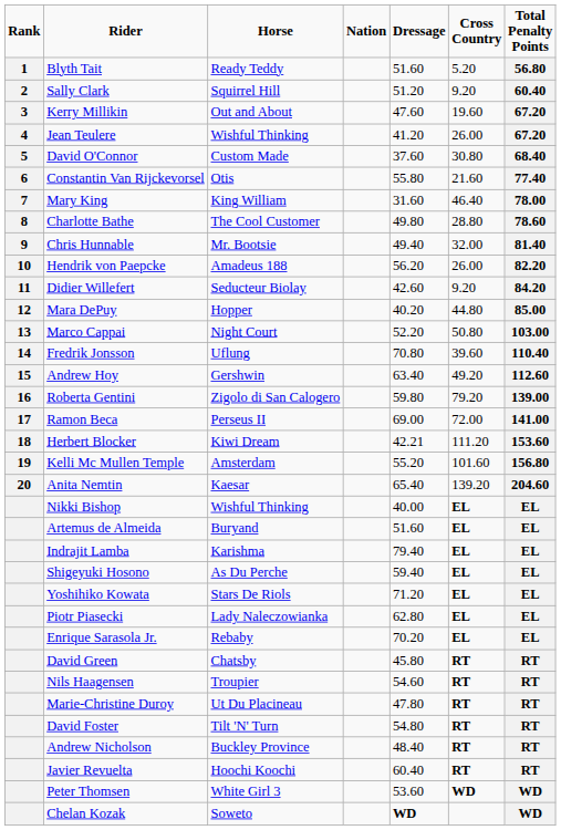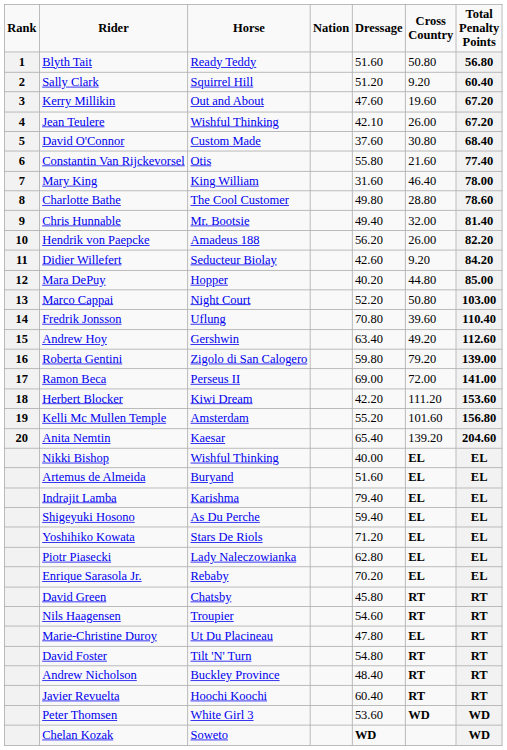Blyth Tait | Cross Country: 5.20 -> 50.80
Jean Teulere | Dressage: 41.20 -> 42.10
Herbert Blocker | Dressage: 42.21 -> 42.20
Marie-Christine Duroy | Cross Country: RT -> EL
